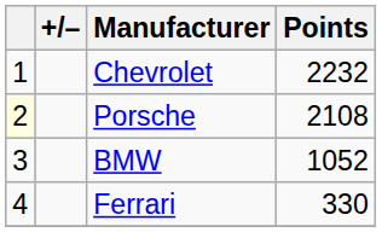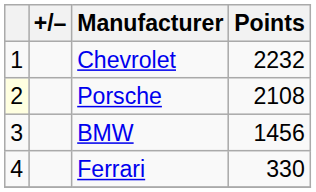BMW | Points: 1052 -> 1456
